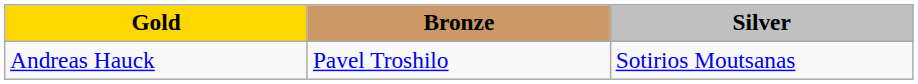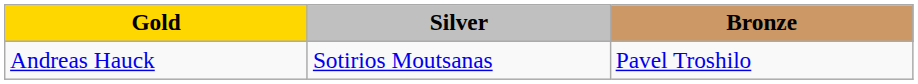columns swapped: Silver <-> Bronze
